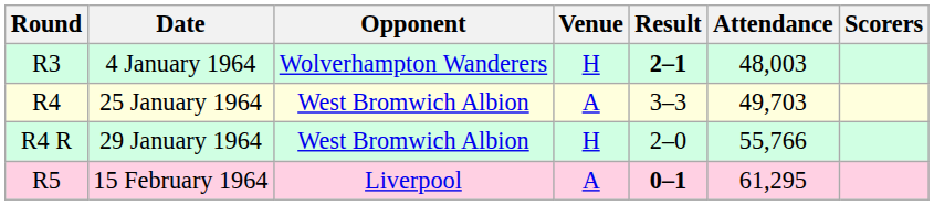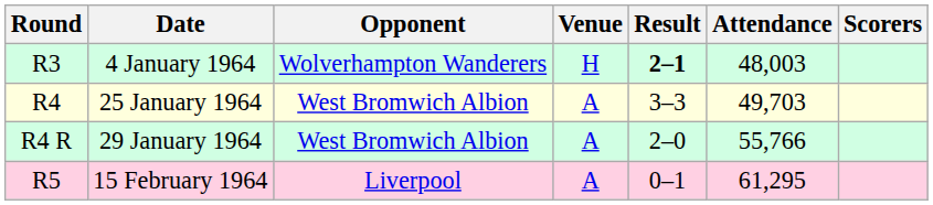29 January 1964 | Venue: H -> A
15 February 1964 | Result: bold -> normal
